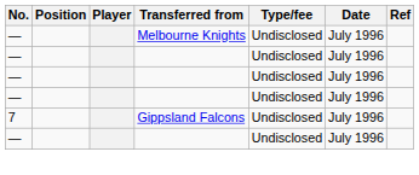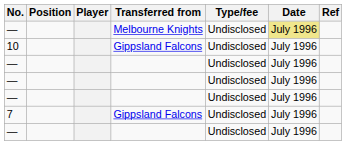— / Melbourne Knights | Date: no background -> khaki background
+ row: 10 | Gippsland Falcons | Undisclosed | July 1996
